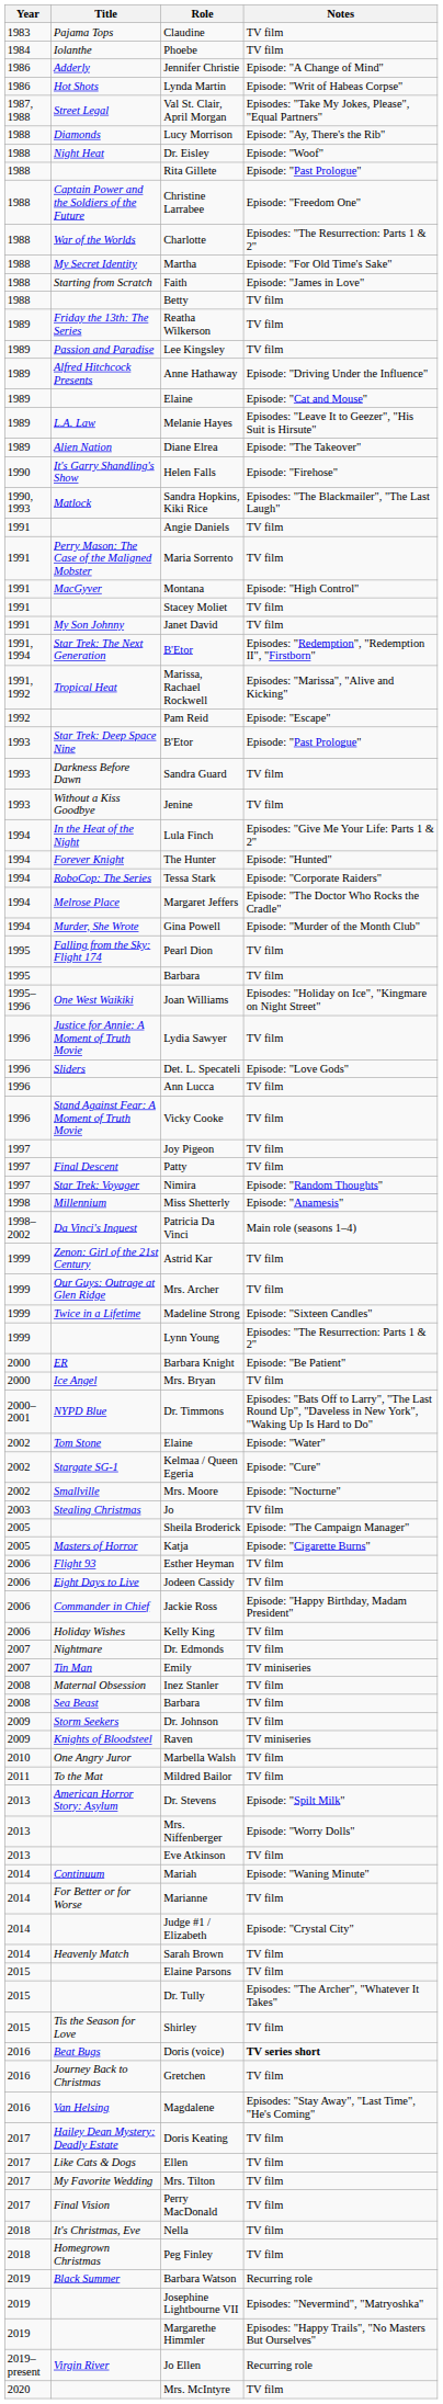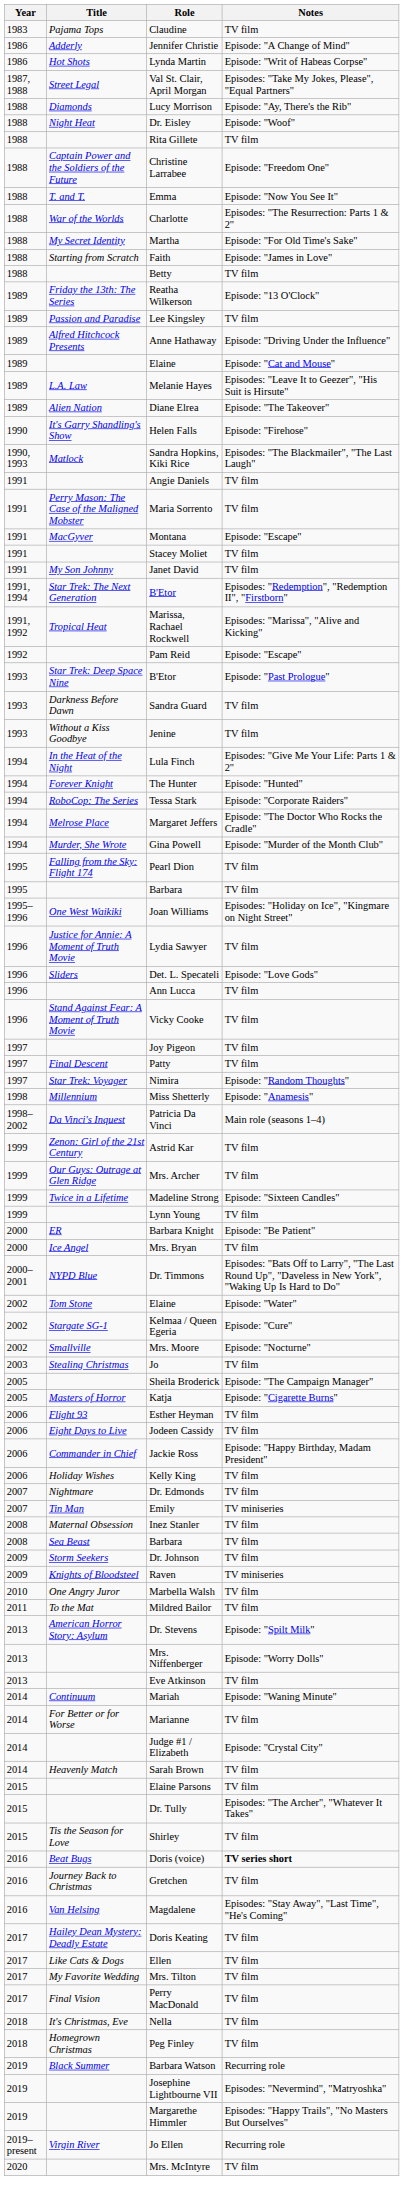- row: 1984 | Iolanthe | Phoebe | TV film
Rita Gillete | Notes: Episode: "Past Prologue" -> TV film
+ row: 1988 | T. and T. | Emma | Episode: "Now You See It"
Reatha Wilkerson | Notes: TV film -> Episode: "13 O'Clock"
Montana | Notes: Episode: "High Control" -> Episode: "Escape"
Lynn Young | Notes: Episodes: "The Resurrection: Parts 1 & 2" -> TV film
